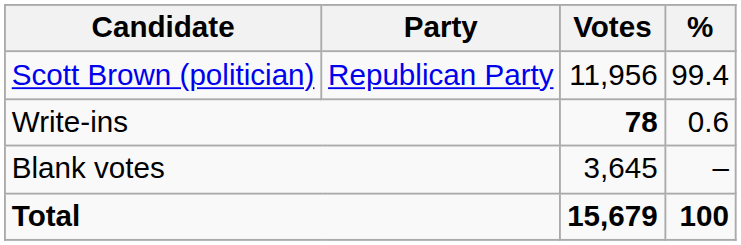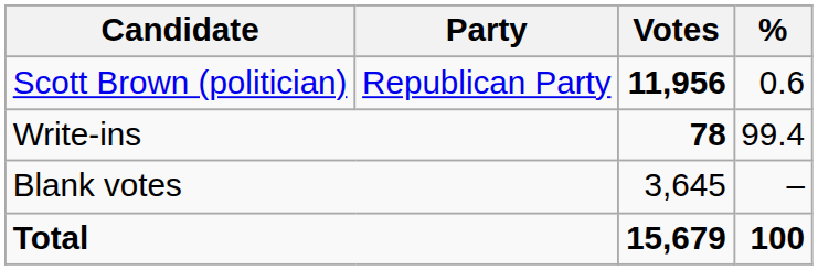Scott Brown (politician) | Votes: normal -> bold
Scott Brown (politician) | %: 99.4 -> 0.6
Write-ins | %: 0.6 -> 99.4
